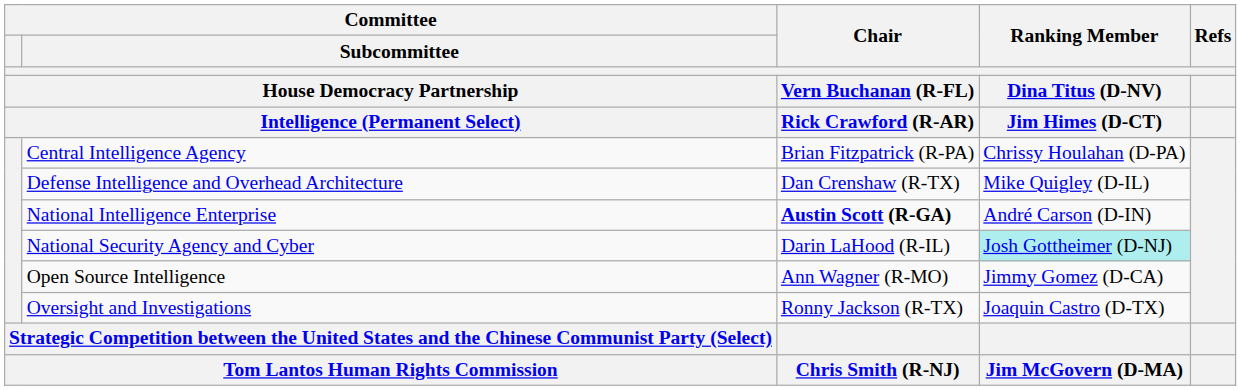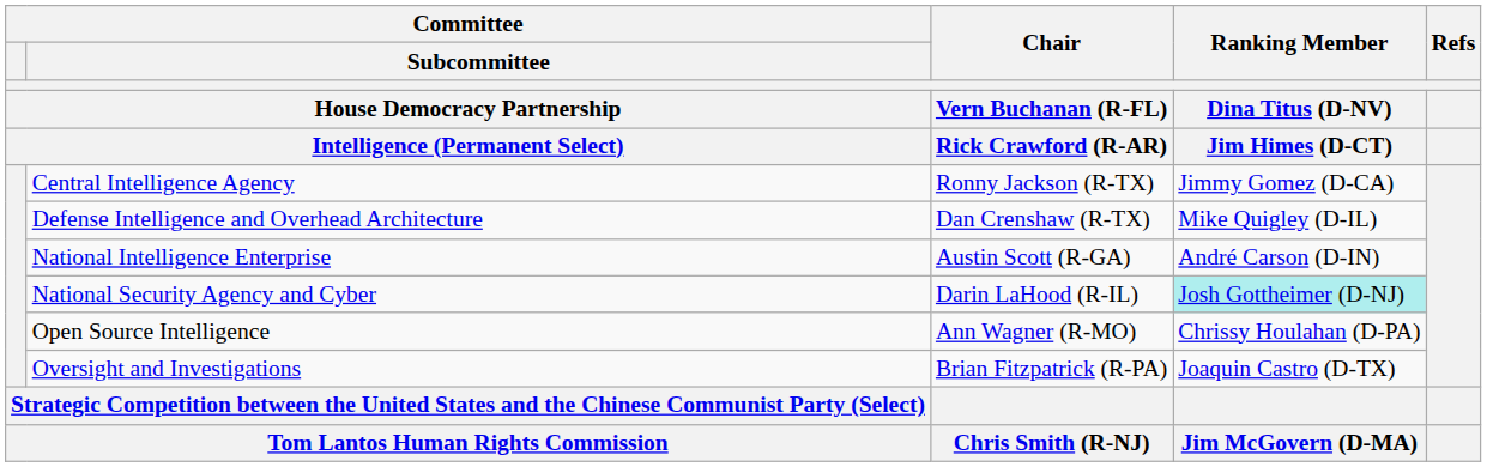Central Intelligence Agency | Chair / Vern Buchanan (R-FL) / Rick Crawford (R-AR): Brian Fitzpatrick (R-PA) -> Ronny Jackson (R-TX)
Central Intelligence Agency | Ranking Member / Dina Titus (D-NV) / Jim Himes (D-CT): Chrissy Houlahan (D-PA) -> Jimmy Gomez (D-CA)
National Intelligence Enterprise | Chair / Vern Buchanan (R-FL) / Rick Crawford (R-AR): bold -> normal
Open Source Intelligence | Ranking Member / Dina Titus (D-NV) / Jim Himes (D-CT): Jimmy Gomez (D-CA) -> Chrissy Houlahan (D-PA)
Oversight and Investigations | Chair / Vern Buchanan (R-FL) / Rick Crawford (R-AR): Ronny Jackson (R-TX) -> Brian Fitzpatrick (R-PA)
